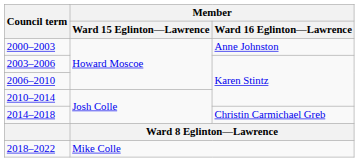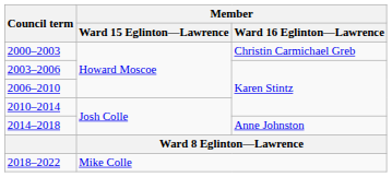2000–2003 | Member / Ward 16 Eglinton—Lawrence: Anne Johnston -> Christin Carmichael Greb
2014–2018 | Member / Ward 16 Eglinton—Lawrence: Christin Carmichael Greb -> Anne Johnston
